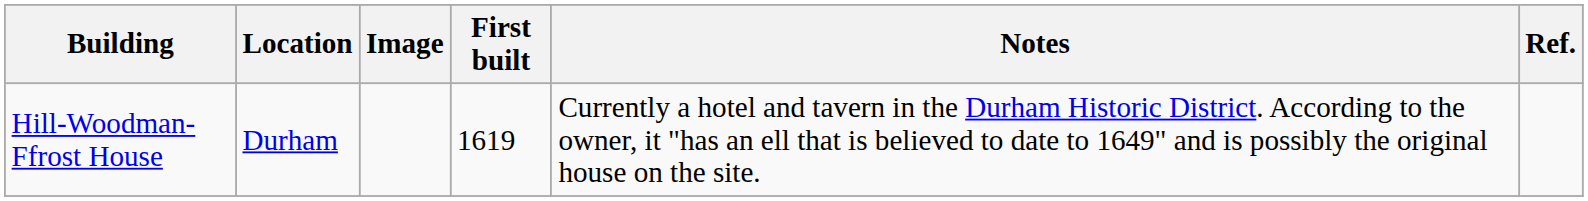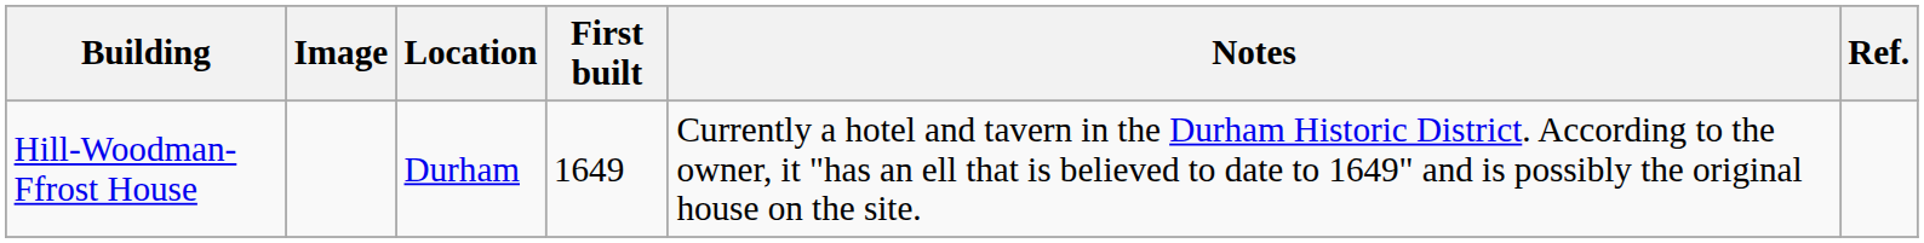columns swapped: Image <-> Location
Hill-Woodman-Ffrost House | First built: 1619 -> 1649
